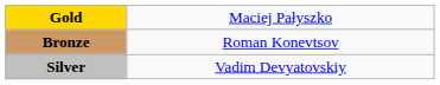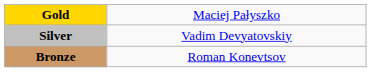rows swapped: Silver <-> Bronze
